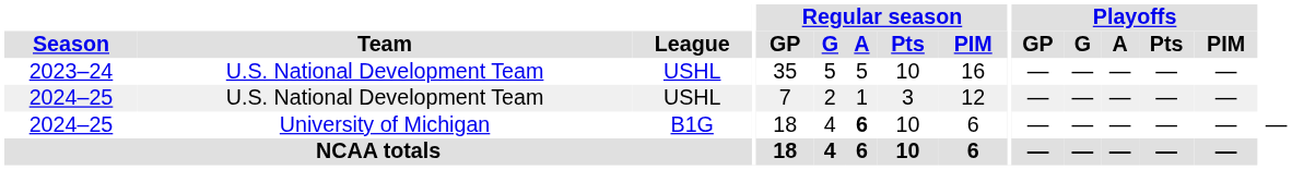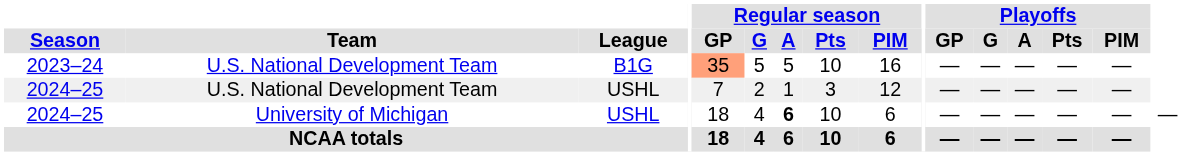2023–24 | League: USHL -> B1G
2023–24 | Regular season / GP: no background -> lightsalmon background
2024–25 / University of Michigan | League: B1G -> USHL
